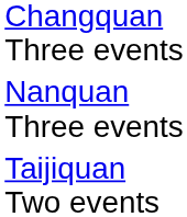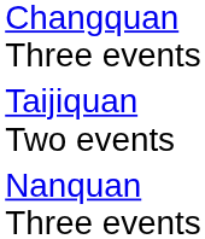rows swapped: Nanquan Three events <-> Taijiquan Two events
